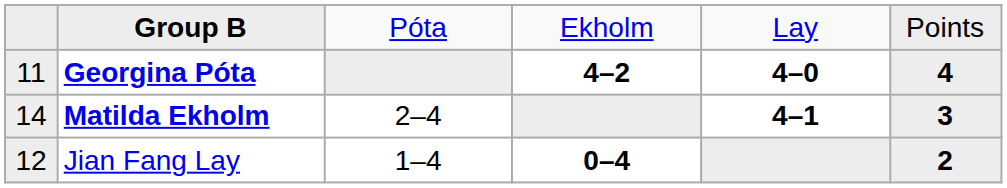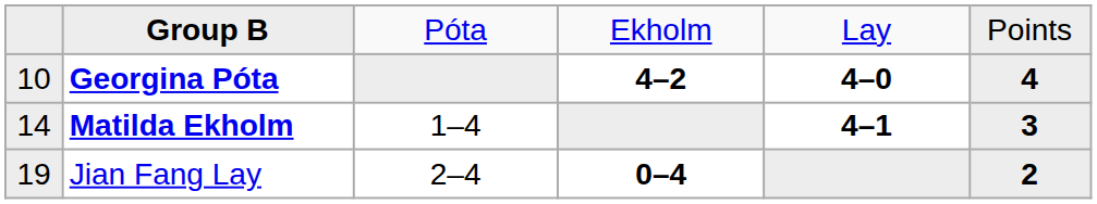Georgina Póta | column 1: 11 -> 10
Matilda Ekholm | column 3: 2–4 -> 1–4
Jian Fang Lay | column 1: 12 -> 19
Jian Fang Lay | column 3: 1–4 -> 2–4
